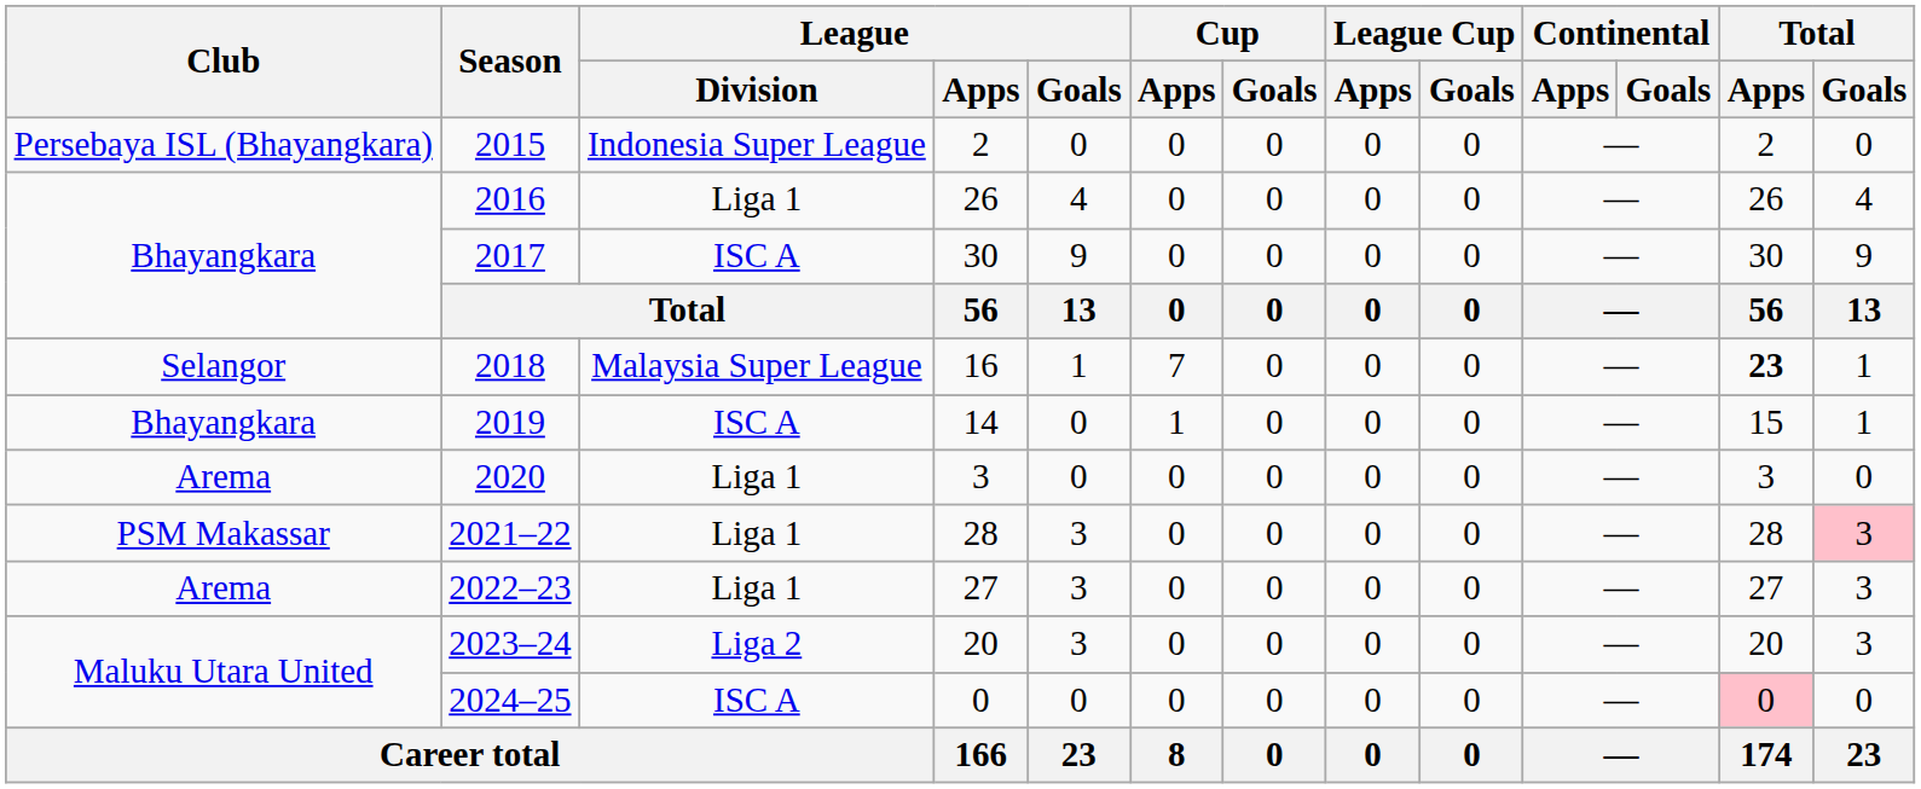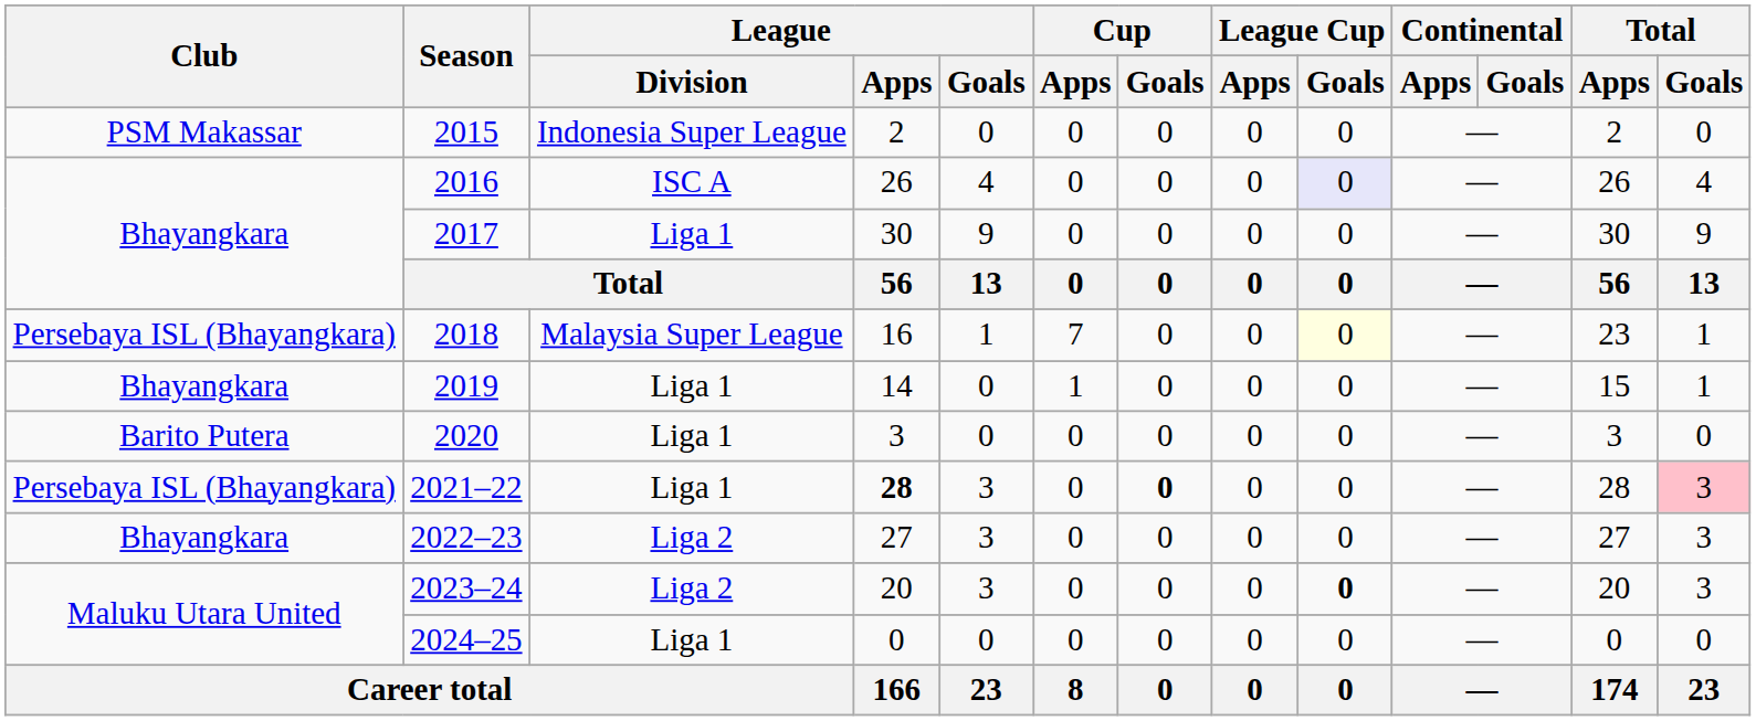2015 | Club: Persebaya ISL (Bhayangkara) -> PSM Makassar
2016 | League / Division: Liga 1 -> ISC A
2016 | League Cup / Goals: no background -> lavender background
2017 | League / Division: ISC A -> Liga 1
2018 | Club: Selangor -> Persebaya ISL (Bhayangkara)
2018 | League Cup / Goals: no background -> lightyellow background
2018 | Total / Apps: bold -> normal
2019 | League / Division: ISC A -> Liga 1
2020 | Club: Arema -> Barito Putera
2021–22 | Club: PSM Makassar -> Persebaya ISL (Bhayangkara)
2021–22 | League / Apps: normal -> bold
2021–22 | Cup / Goals: normal -> bold
2022–23 | Club: Arema -> Bhayangkara
2022–23 | League / Division: Liga 1 -> Liga 2
2023–24 | League Cup / Goals: normal -> bold
2024–25 | League / Division: ISC A -> Liga 1
2024–25 | Total / Apps: pink background -> no background
